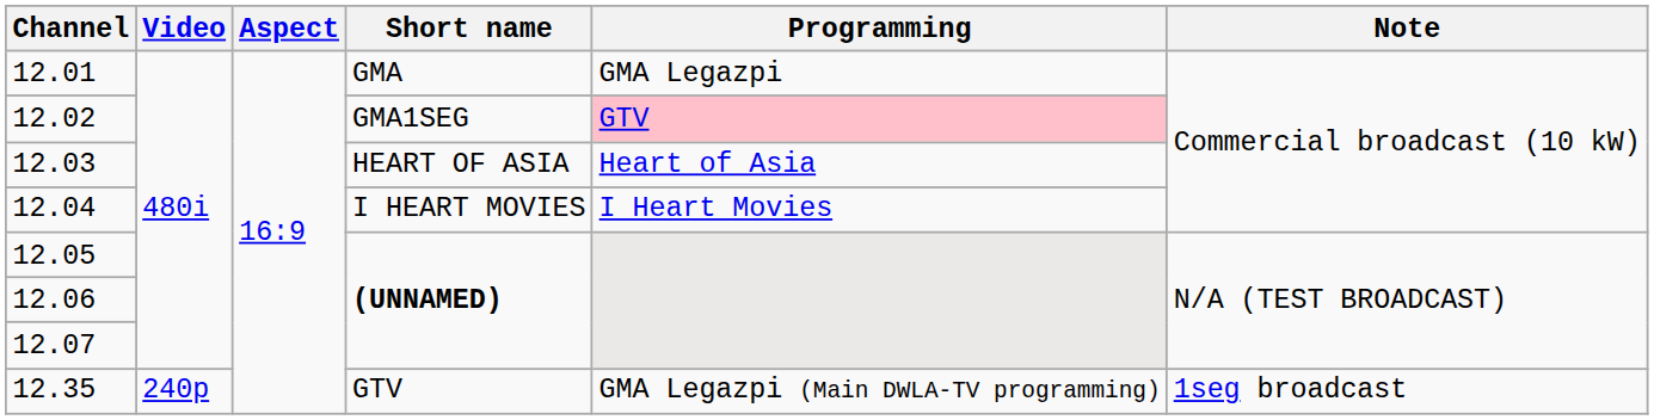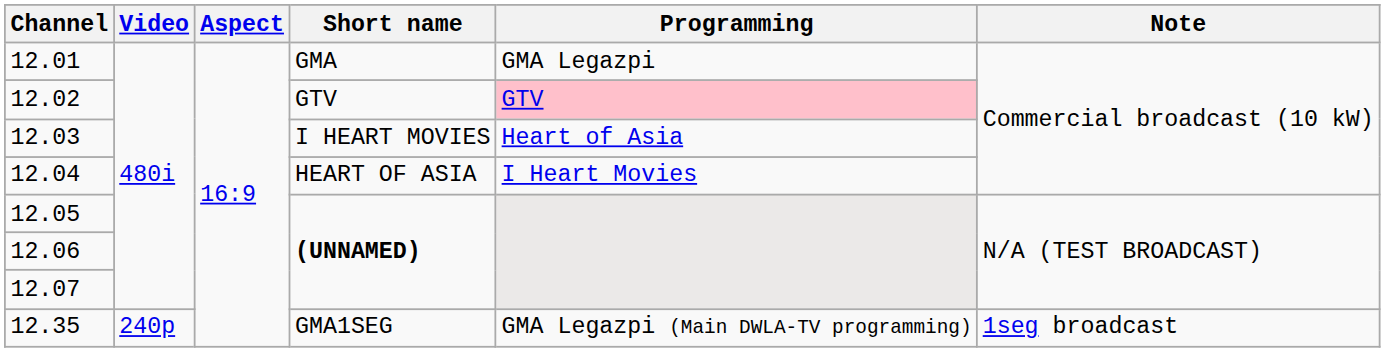12.02 | Short name: GMA1SEG -> GTV
12.03 | Short name: HEART OF ASIA -> I HEART MOVIES
12.04 | Short name: I HEART MOVIES -> HEART OF ASIA
12.35 | Short name: GTV -> GMA1SEG
